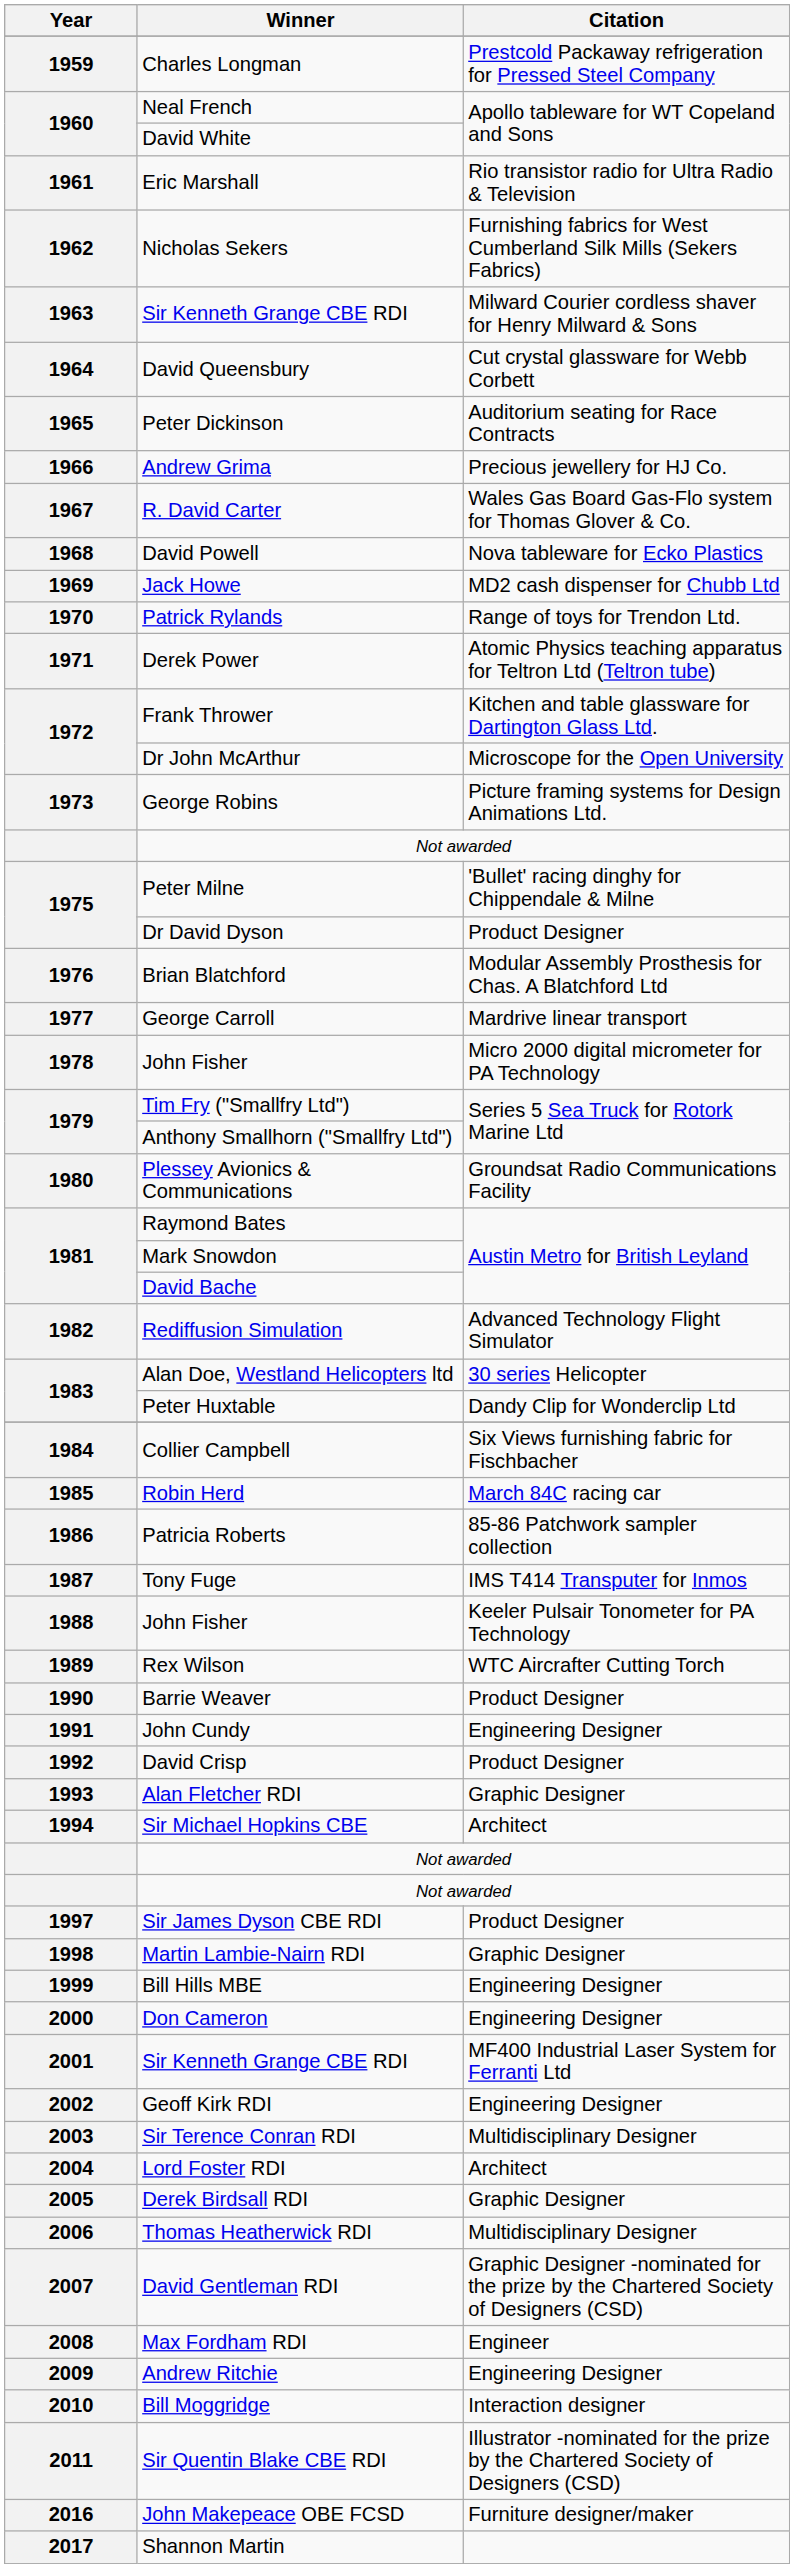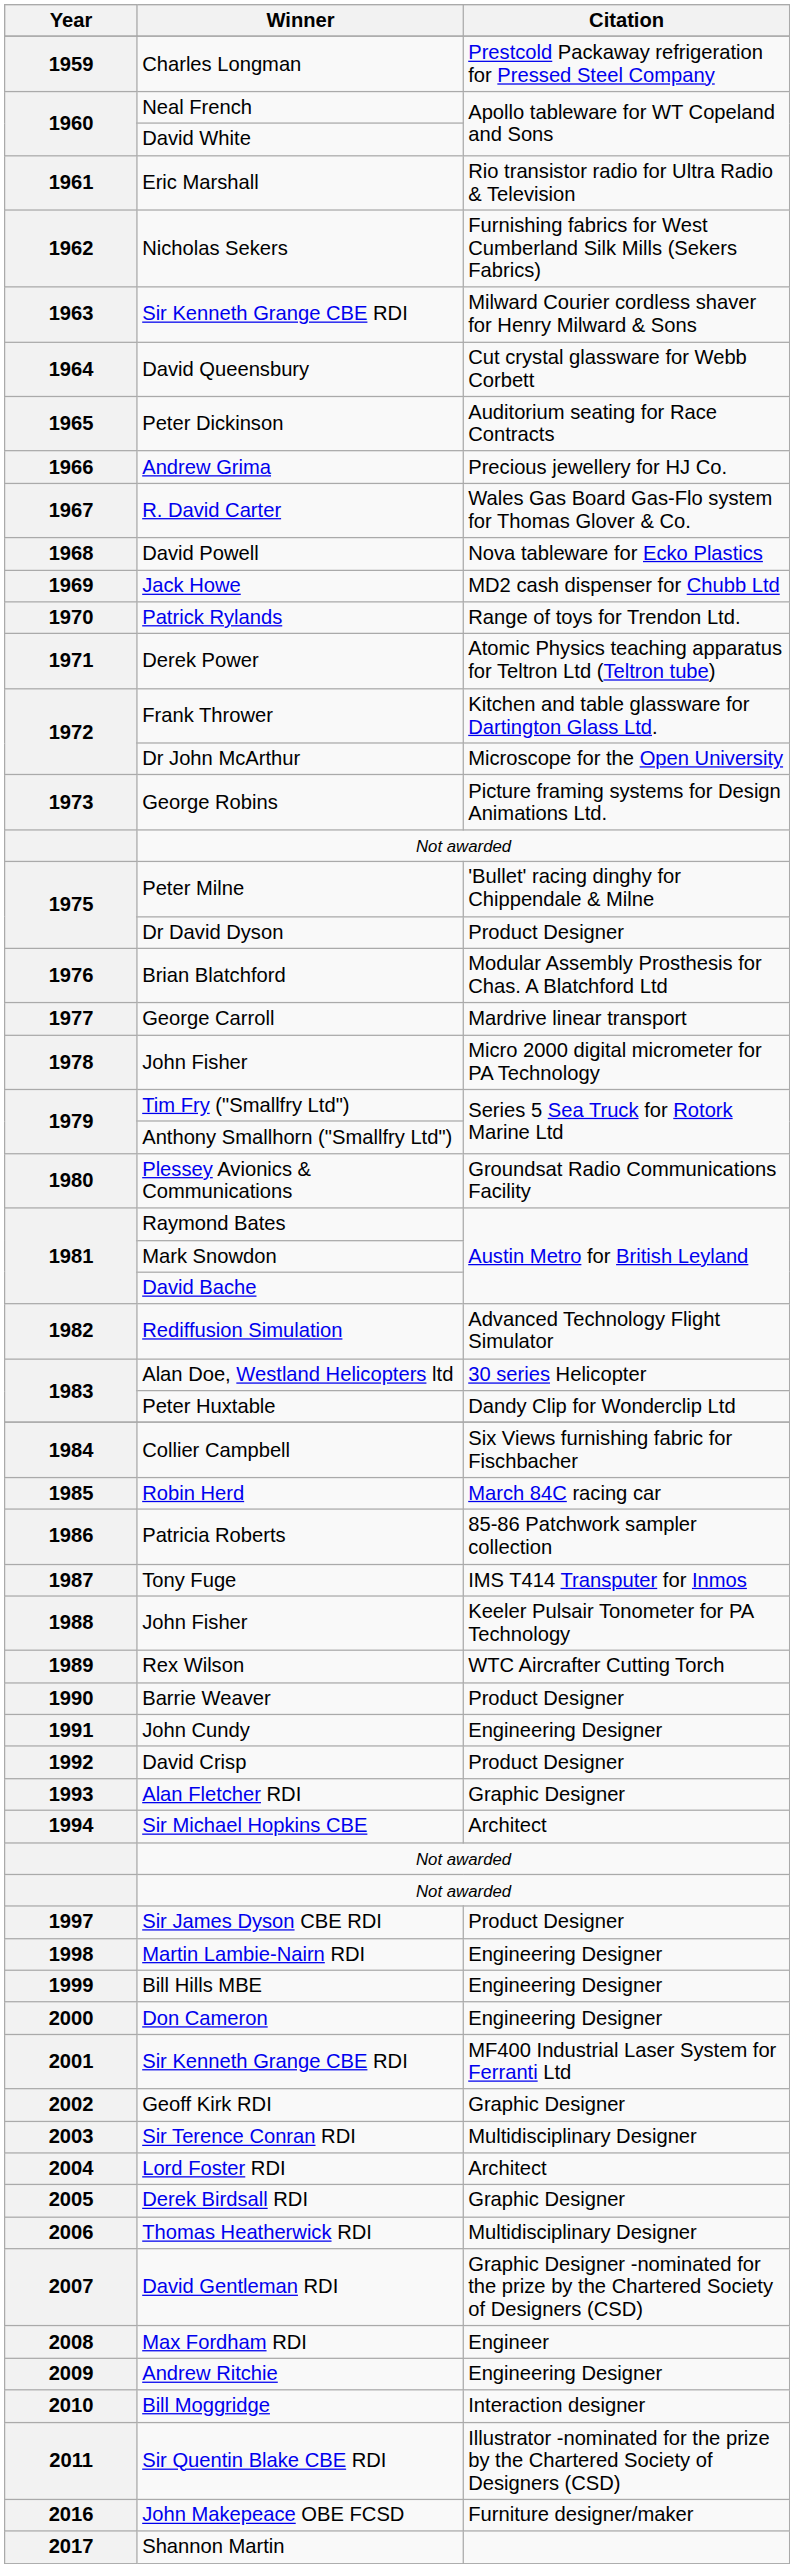Martin Lambie-Nairn RDI | Citation: Graphic Designer -> Engineering Designer
Geoff Kirk RDI | Citation: Engineering Designer -> Graphic Designer
